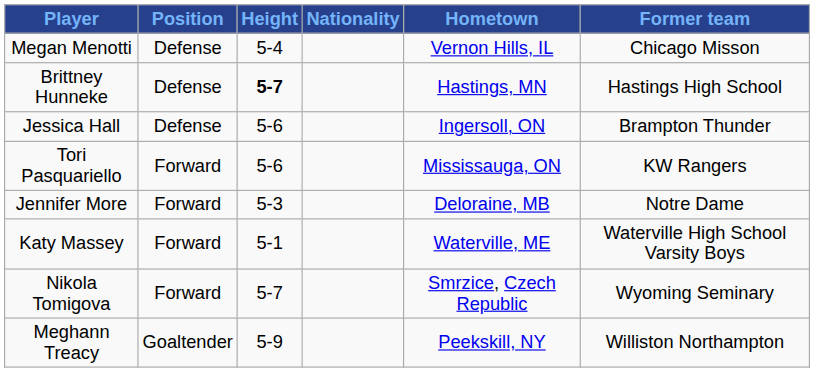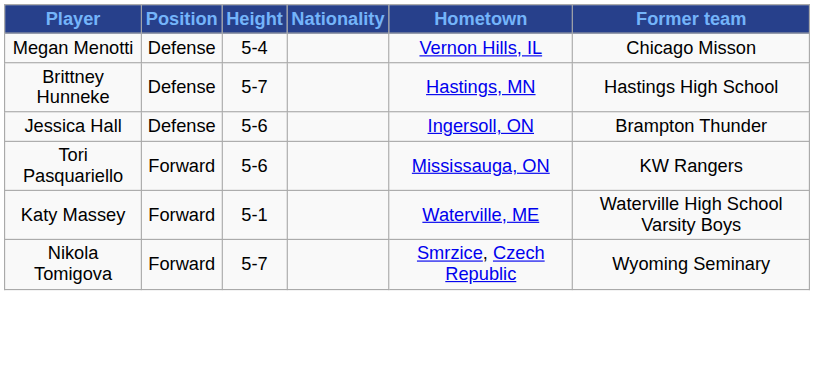Brittney Hunneke | Height: bold -> normal
- row: Jennifer More | Forward | 5-3 | Deloraine, MB | Notre Dame
- row: Meghann Treacy | Goaltender | 5-9 | Peekskill, NY | Williston Northampton
